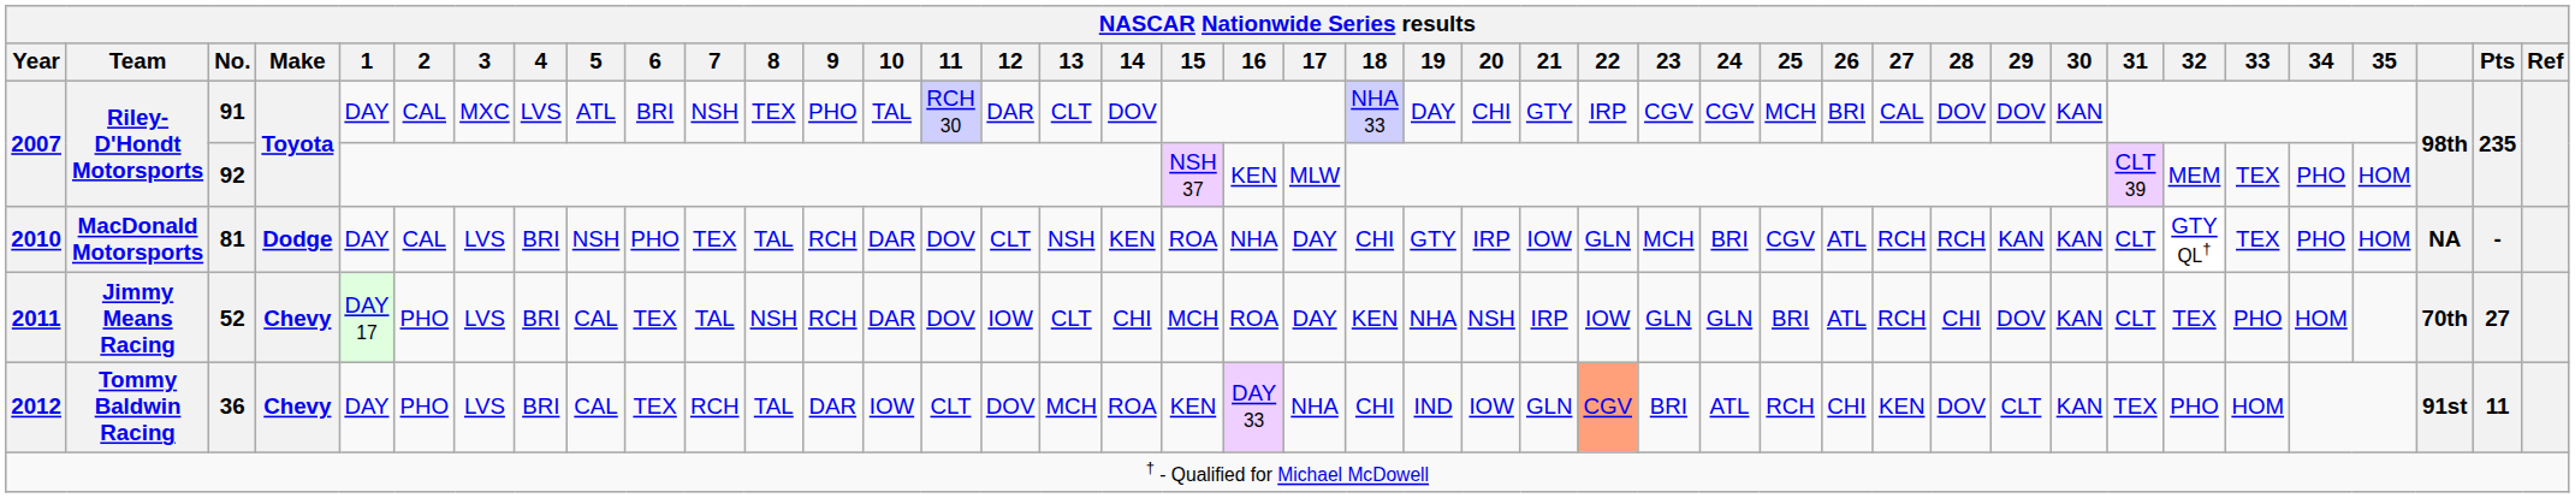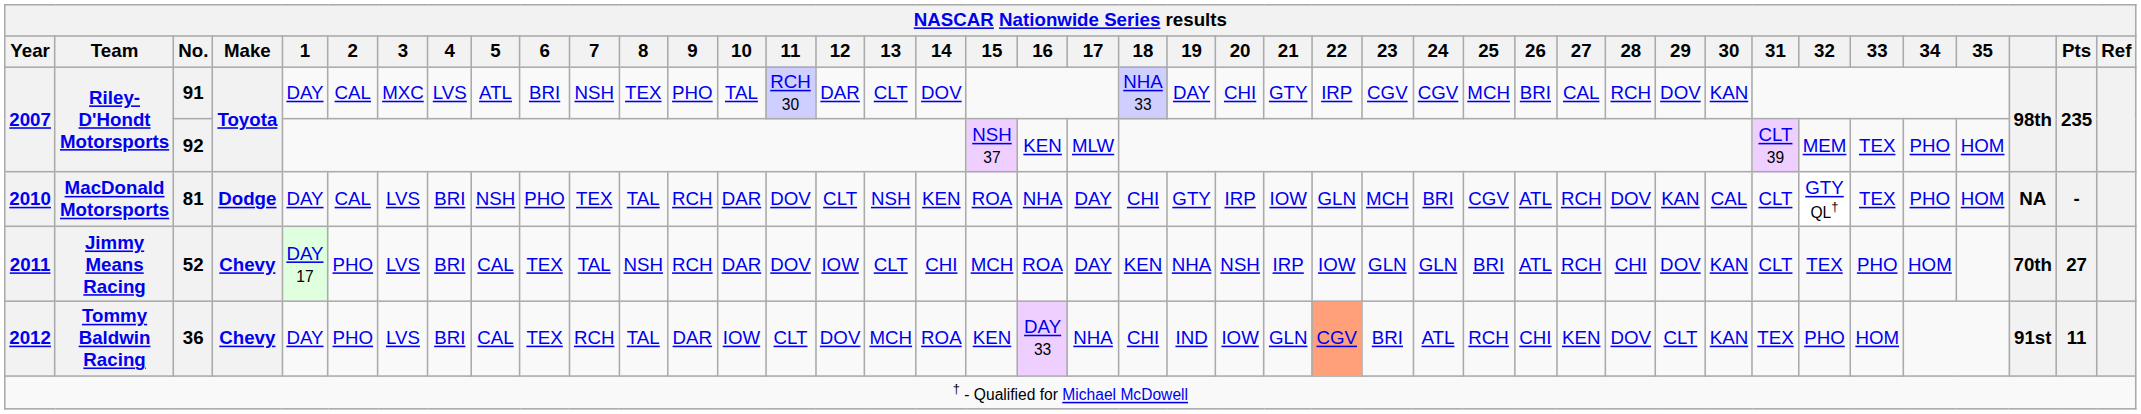91 | 28: DOV -> RCH
81 | 28: RCH -> DOV
81 | 30: KAN -> CAL
